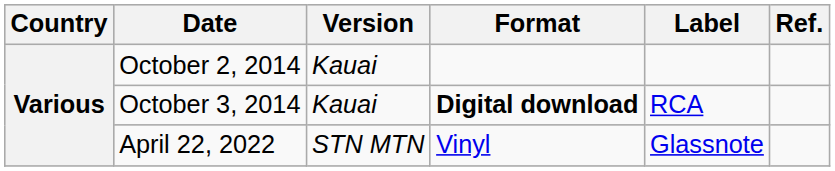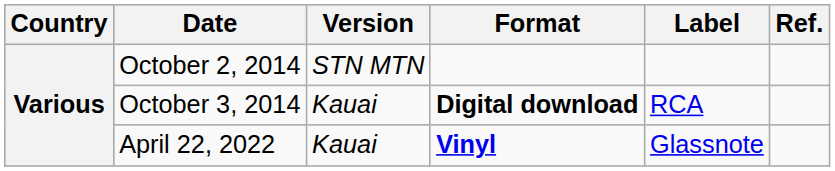October 2, 2014 | Version: Kauai -> STN MTN
April 22, 2022 | Version: STN MTN -> Kauai
April 22, 2022 | Format: normal -> bold
